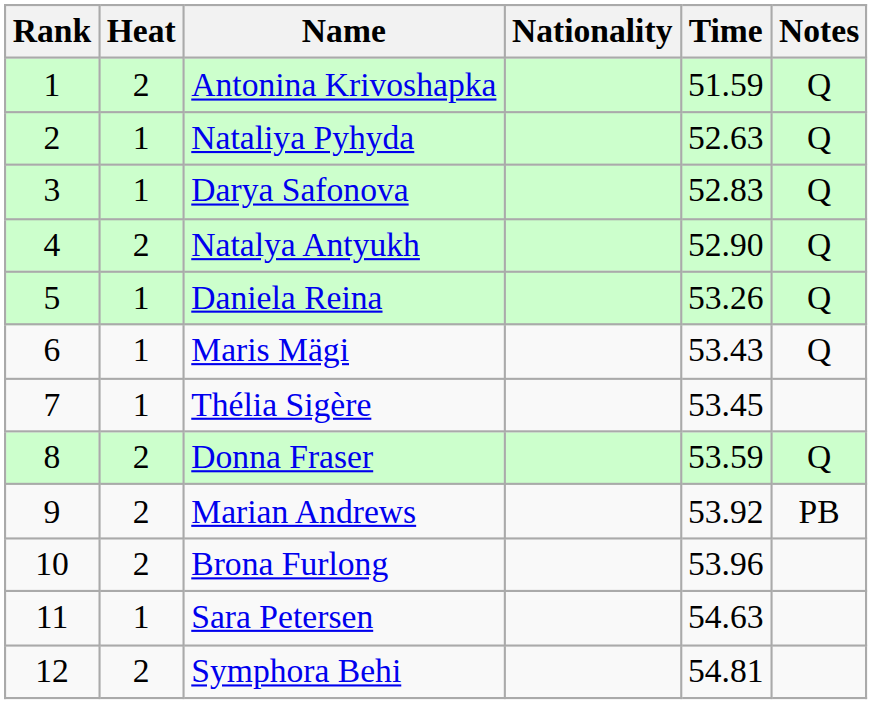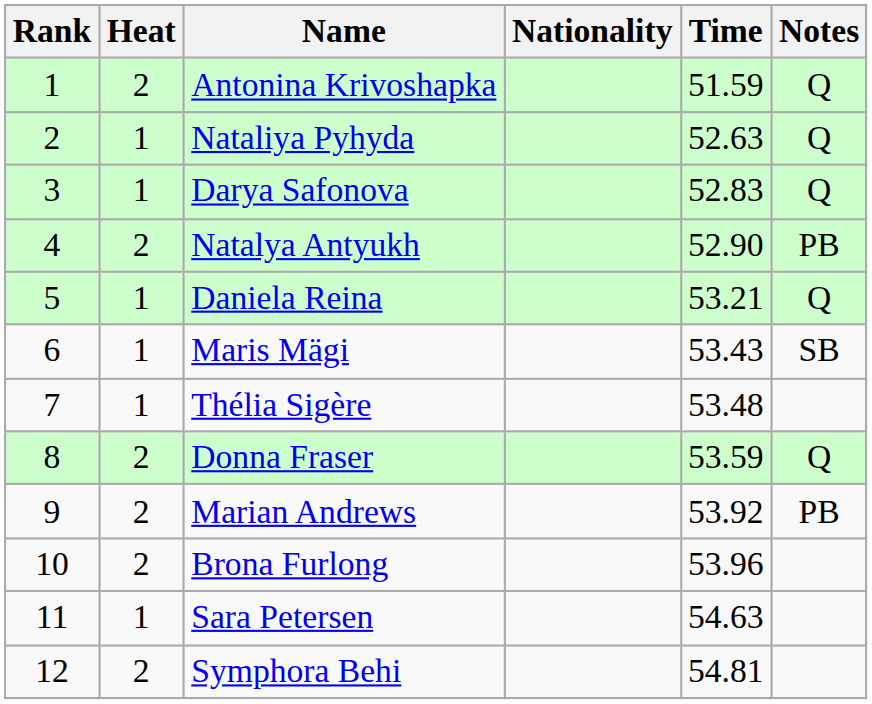Natalya Antyukh | Notes: Q -> PB
Daniela Reina | Time: 53.26 -> 53.21
Maris Mägi | Notes: Q -> SB
Thélia Sigère | Time: 53.45 -> 53.48
